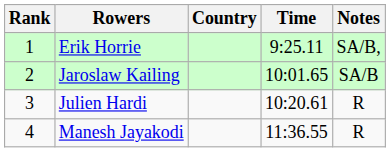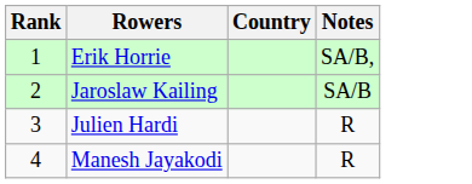- column: Time | 9:25.11 | 10:01.65 | 10:20.61 | 11:36.55
